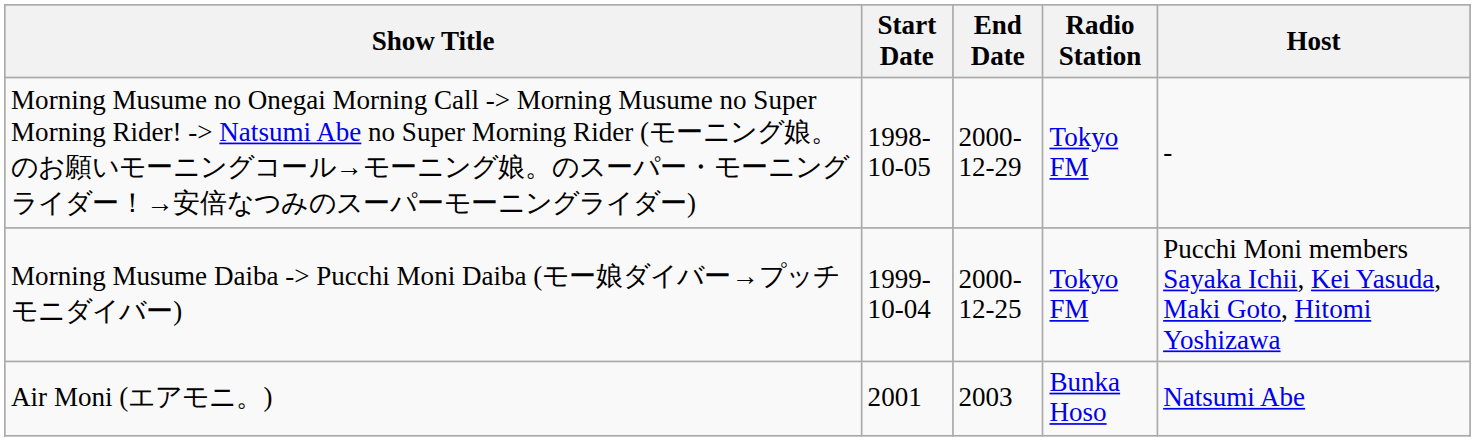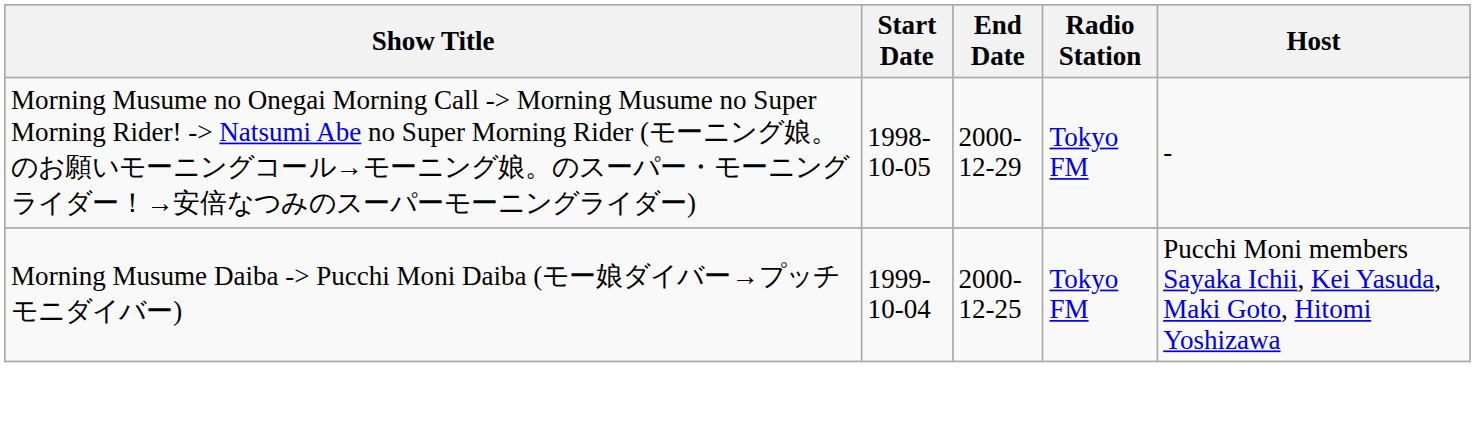- row: Air Moni (エアモニ。) | 2001 | 2003 | Bunka Hoso | Natsumi Abe
